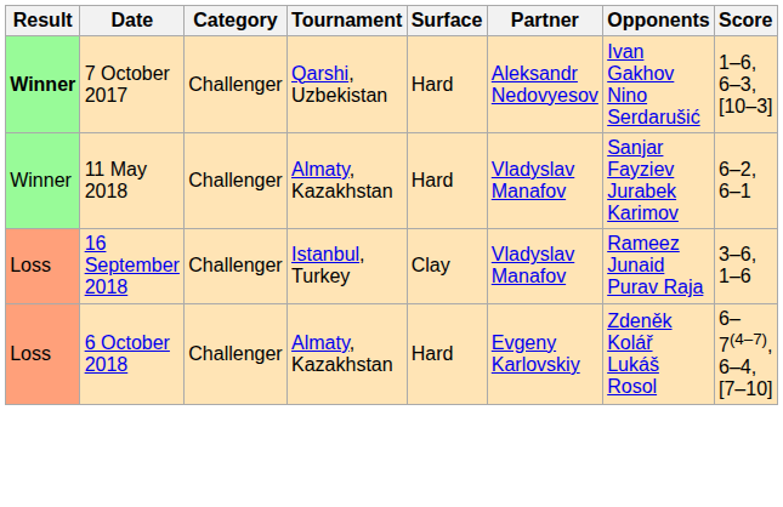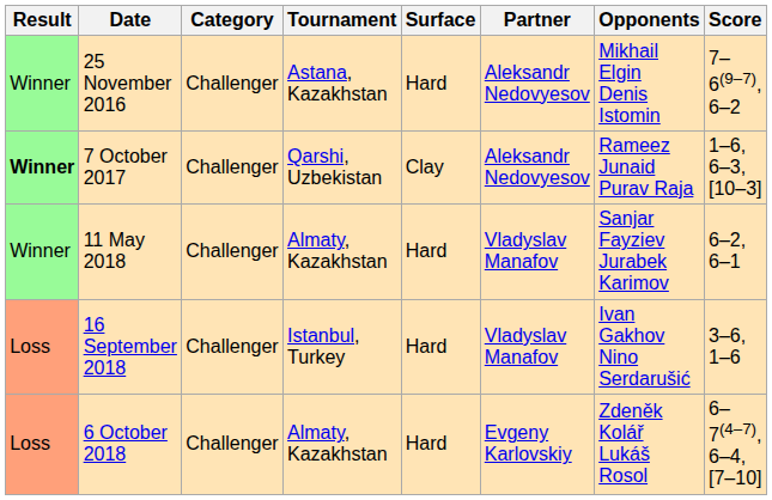+ row: Winner | 25 November 2016 | Challenger | Astana, Kazakhstan | Hard | Aleksandr Nedovyesov | Mikhail Elgin Denis Istomin | 7–6(9–7), 6–2
7 October 2017 | Surface: Hard -> Clay
7 October 2017 | Opponents: Ivan Gakhov Nino Serdarušić -> Rameez Junaid Purav Raja
16 September 2018 | Surface: Clay -> Hard
16 September 2018 | Opponents: Rameez Junaid Purav Raja -> Ivan Gakhov Nino Serdarušić
